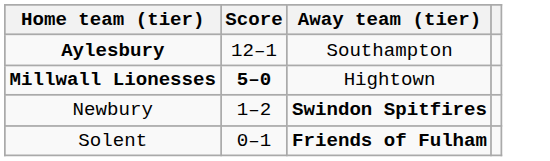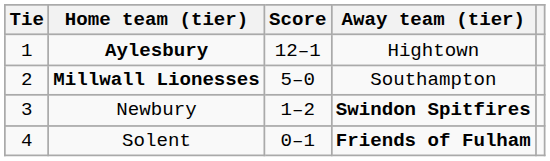+ column: Tie | 1 | 2 | 3 | 4
Aylesbury | Away team (tier): Southampton -> Hightown
Millwall Lionesses | Score: bold -> normal
Millwall Lionesses | Away team (tier): Hightown -> Southampton
